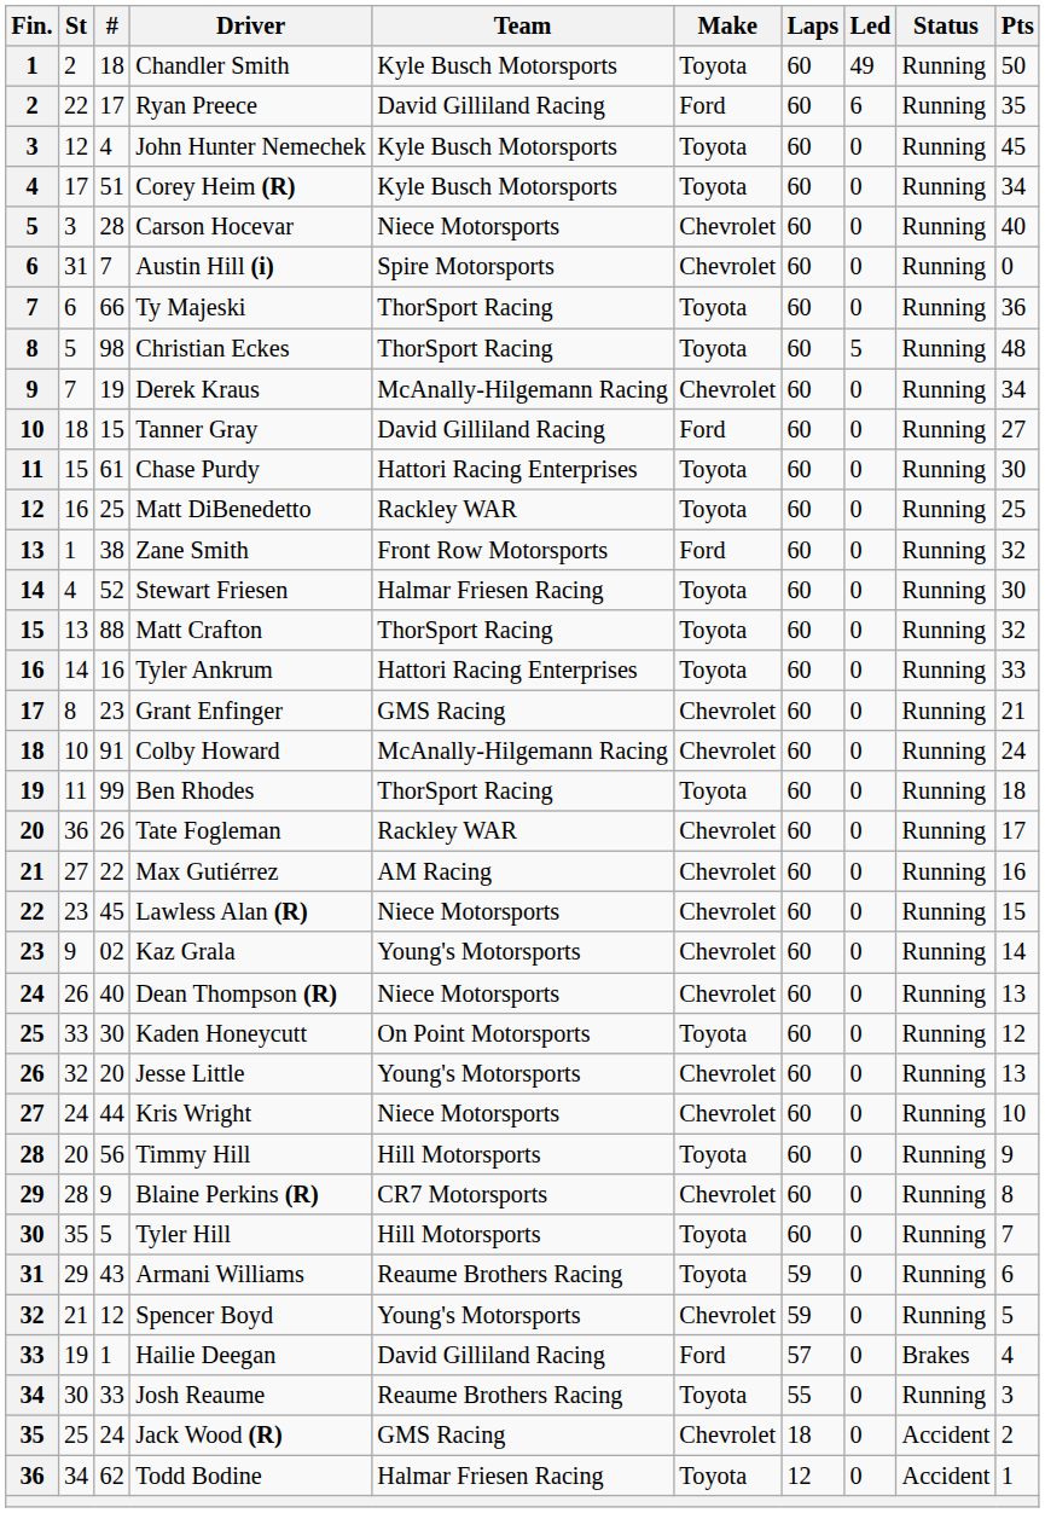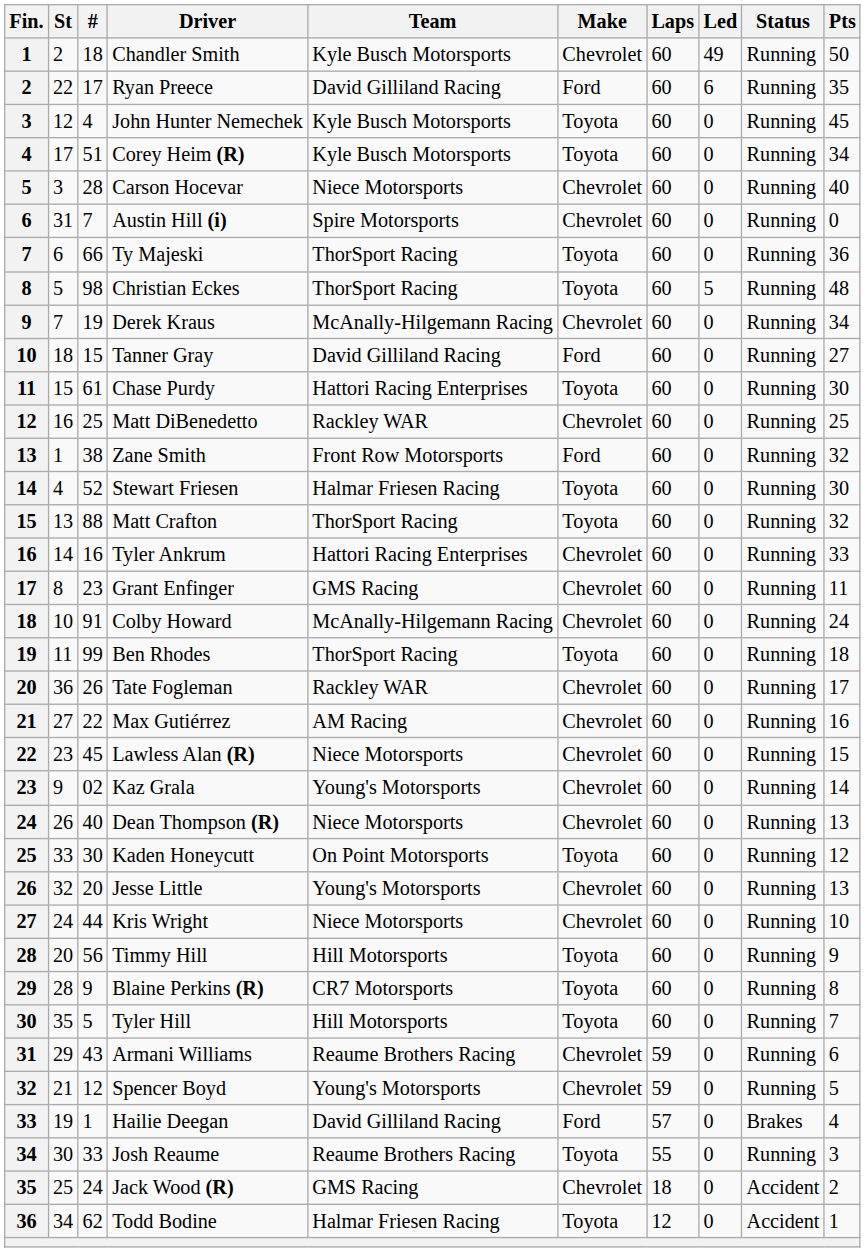Chandler Smith | Make: Toyota -> Chevrolet
Matt DiBenedetto | Make: Toyota -> Chevrolet
Tyler Ankrum | Make: Toyota -> Chevrolet
Grant Enfinger | Pts: 21 -> 11
Blaine Perkins (R) | Make: Chevrolet -> Toyota
Armani Williams | Make: Toyota -> Chevrolet
